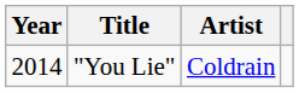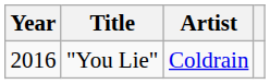"You Lie" | Year: 2014 -> 2016
